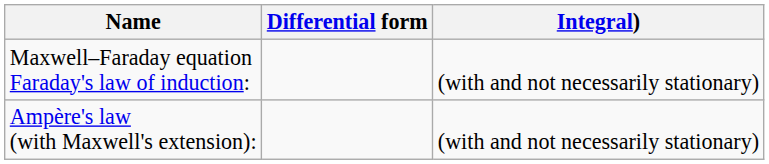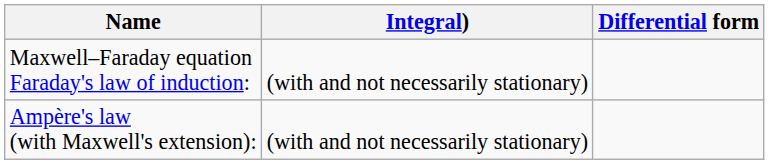columns swapped: Differential form <-> Integral)
